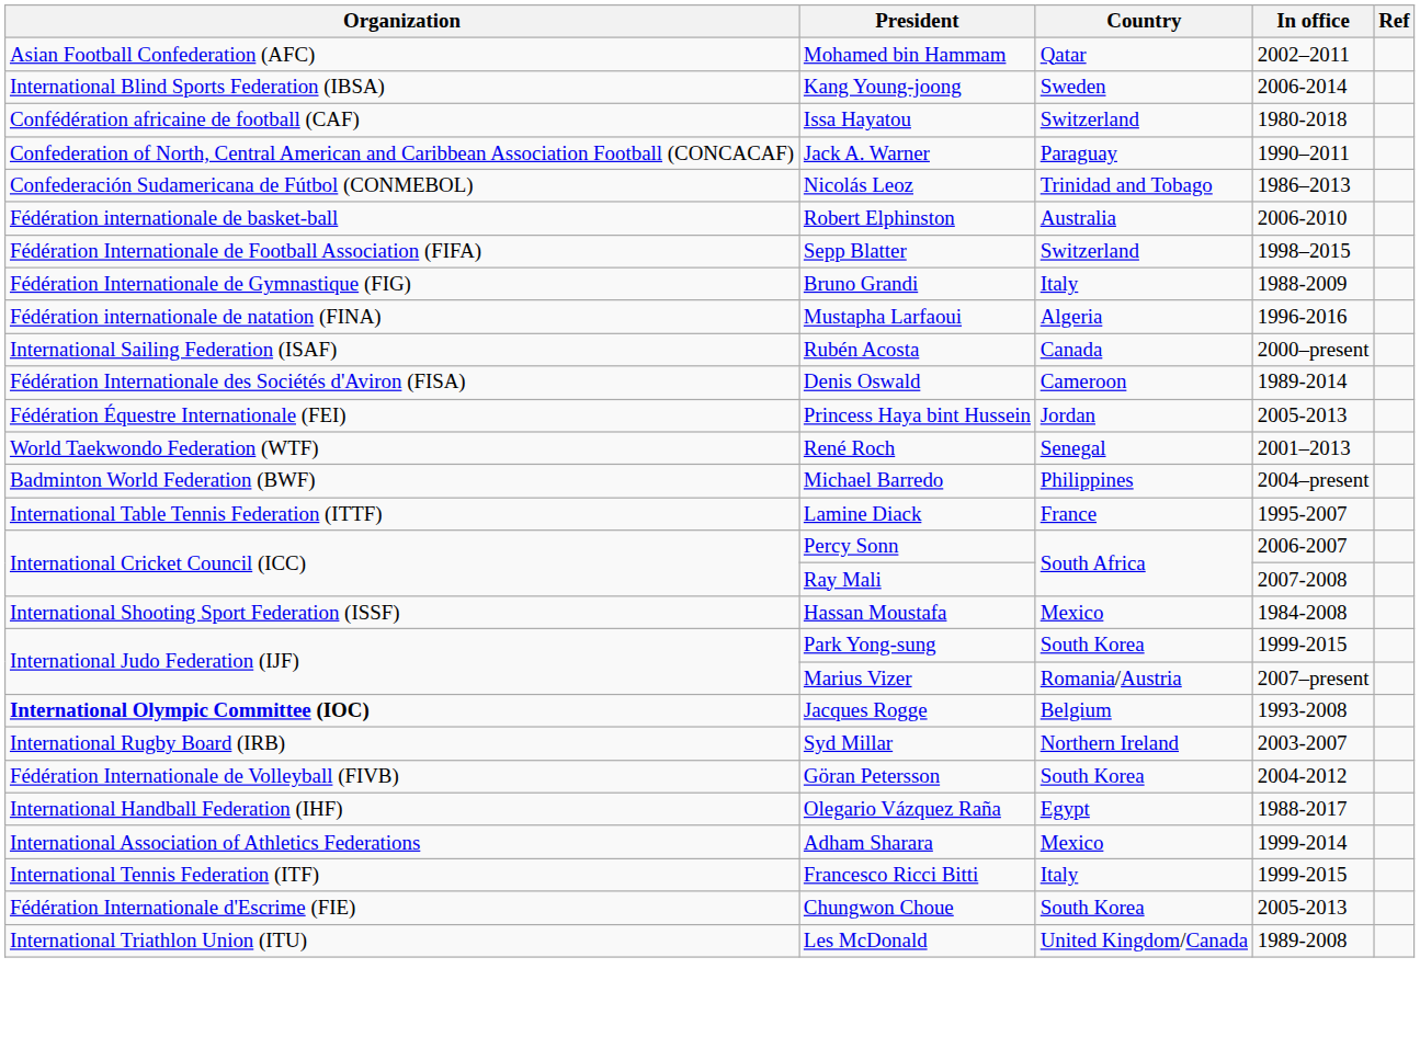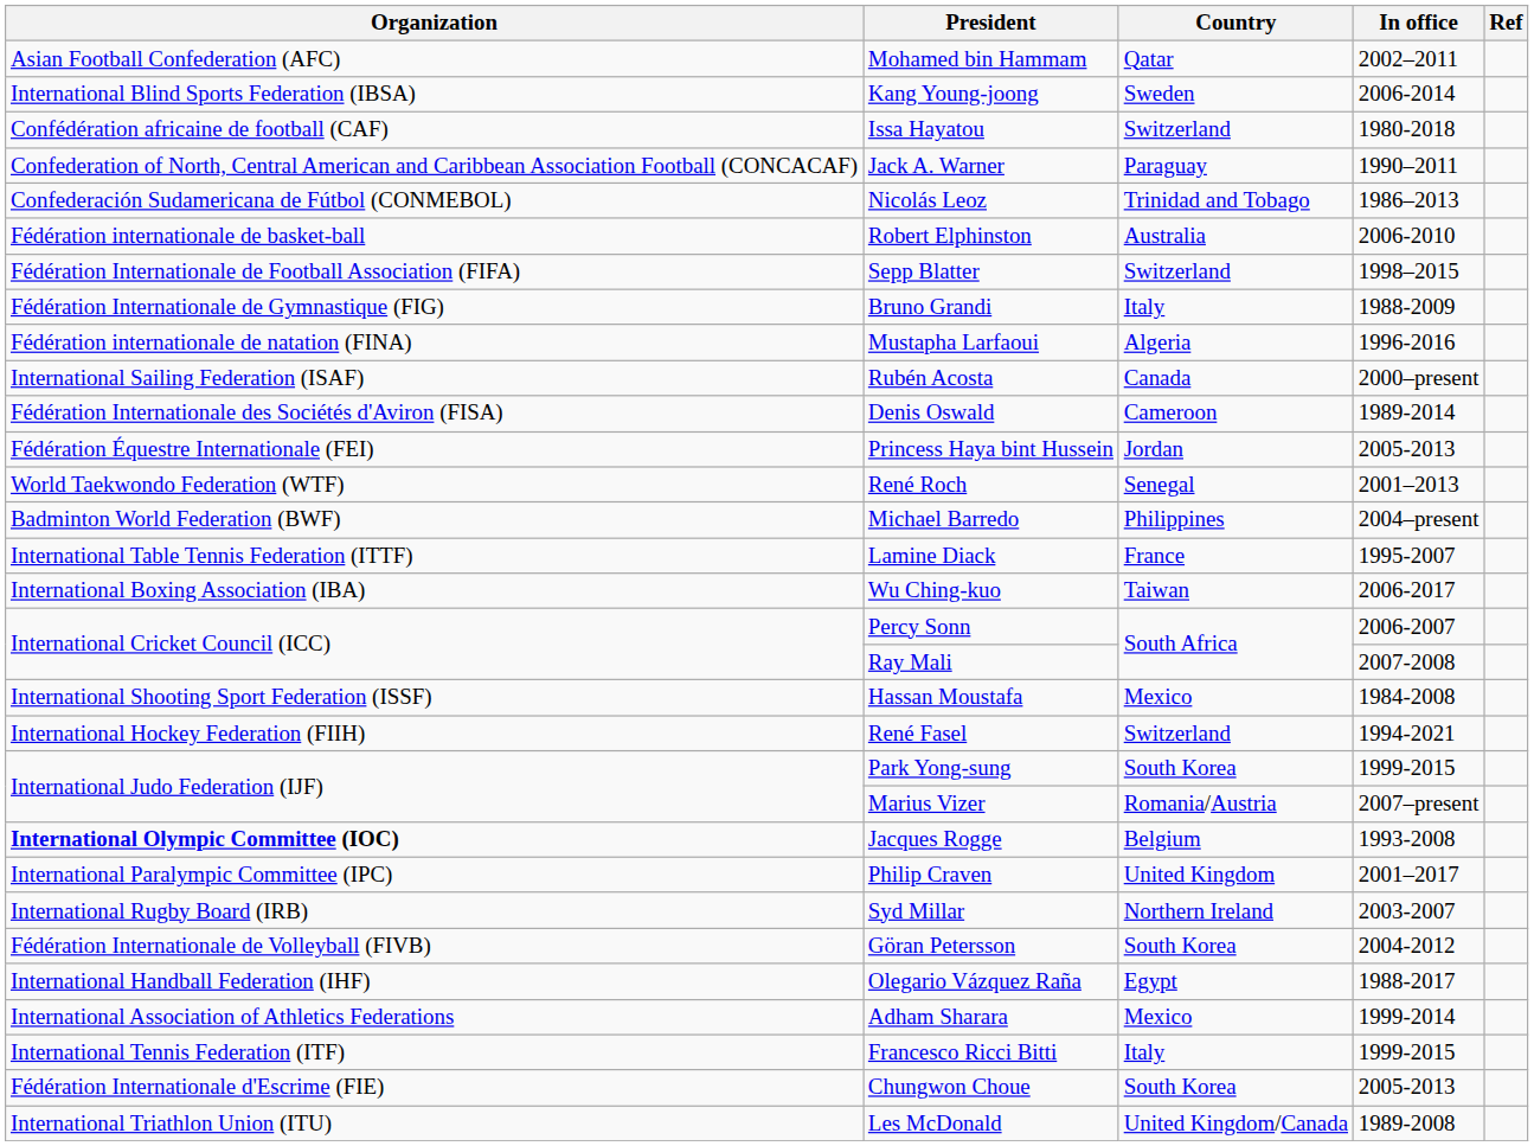+ row: International Boxing Association (IBA) | Wu Ching-kuo | Taiwan | 2006-2017
+ row: International Hockey Federation (FIIH) | René Fasel | Switzerland | 1994-2021
+ row: International Paralympic Committee (IPC) | Philip Craven | United Kingdom | 2001–2017
